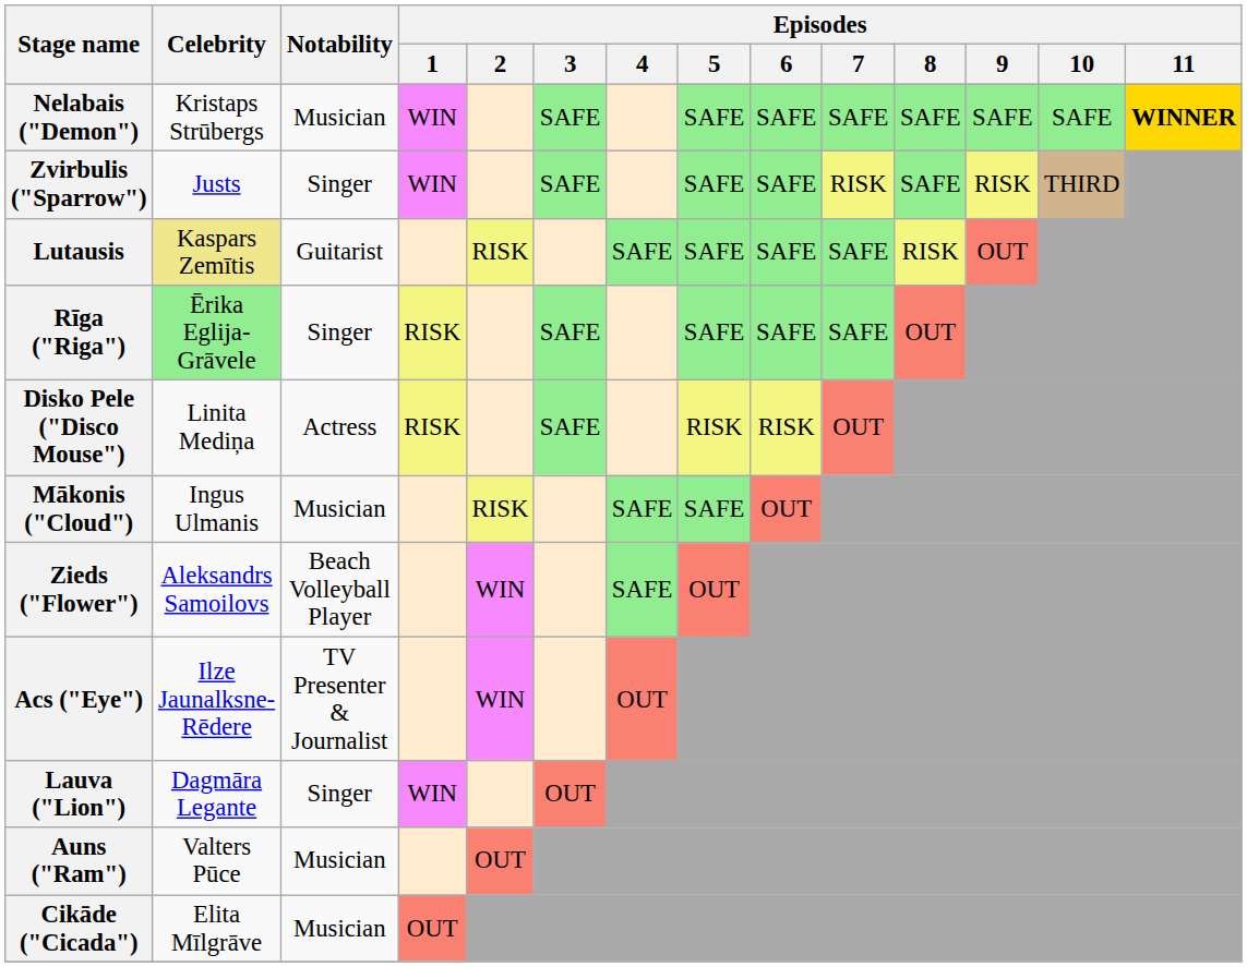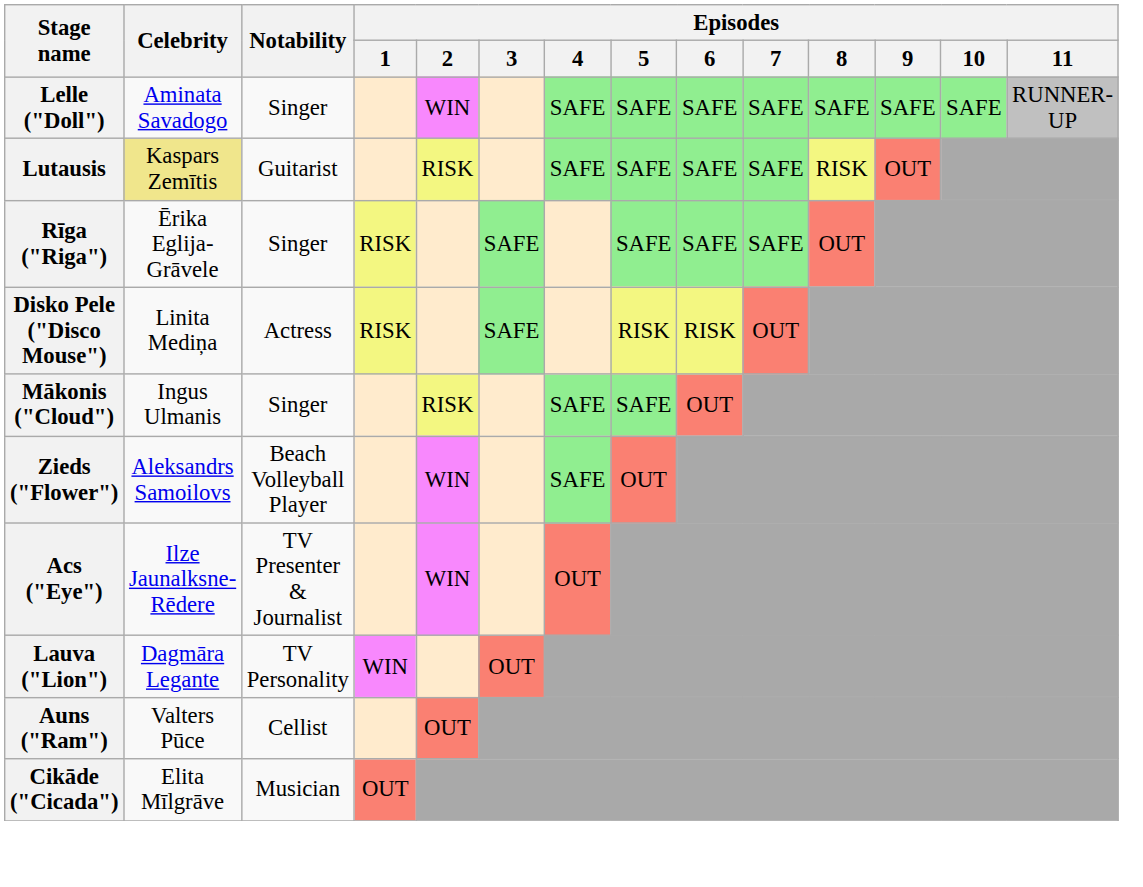- row: Nelabais ("Demon") | Kristaps Strūbergs | Musician | WIN | SAFE | SAFE | SAFE | SAFE | SAFE | SAFE | SAFE | WINNER
+ row: Lelle ("Doll") | Aminata Savadogo | Singer | WIN | SAFE | SAFE | SAFE | SAFE | SAFE | SAFE | SAFE | RUNNER-UP
- row: Zvirbulis ("Sparrow") | Justs | Singer | WIN | SAFE | SAFE | SAFE | RISK | SAFE | RISK | THIRD
Rīga ("Riga") | Celebrity: lightgreen background -> no background
Mākonis ("Cloud") | Notability: Musician -> Singer
Lauva ("Lion") | Notability: Singer -> TV Personality
Auns ("Ram") | Notability: Musician -> Cellist
